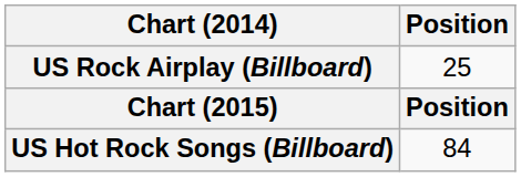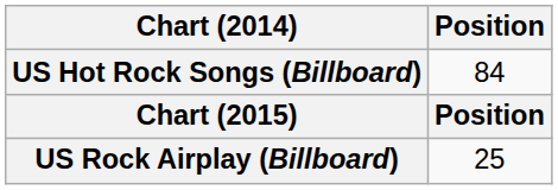rows swapped: US Hot Rock Songs (Billboard) <-> US Rock Airplay (Billboard)
